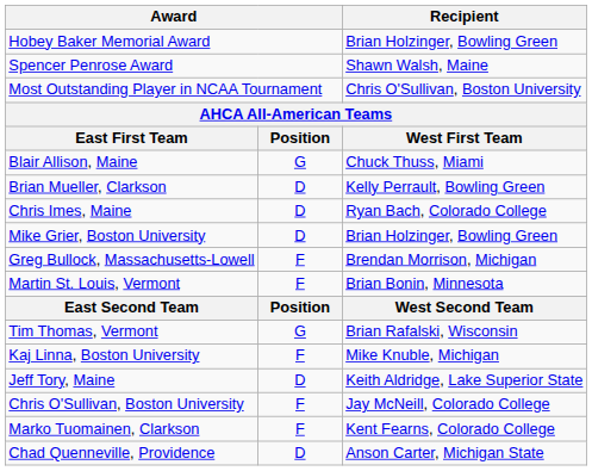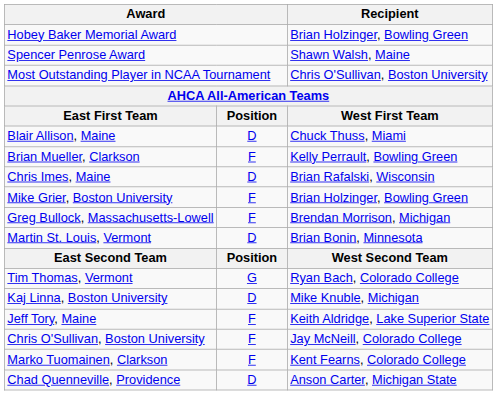Blair Allison, Maine | column 2: G -> D
Brian Mueller, Clarkson | column 2: D -> F
Chris Imes, Maine | Recipient: Ryan Bach, Colorado College -> Brian Rafalski, Wisconsin
Mike Grier, Boston University | column 2: D -> F
Martin St. Louis, Vermont | column 2: F -> D
Tim Thomas, Vermont | Recipient: Brian Rafalski, Wisconsin -> Ryan Bach, Colorado College
Kaj Linna, Boston University | column 2: F -> D
Jeff Tory, Maine | column 2: D -> F
